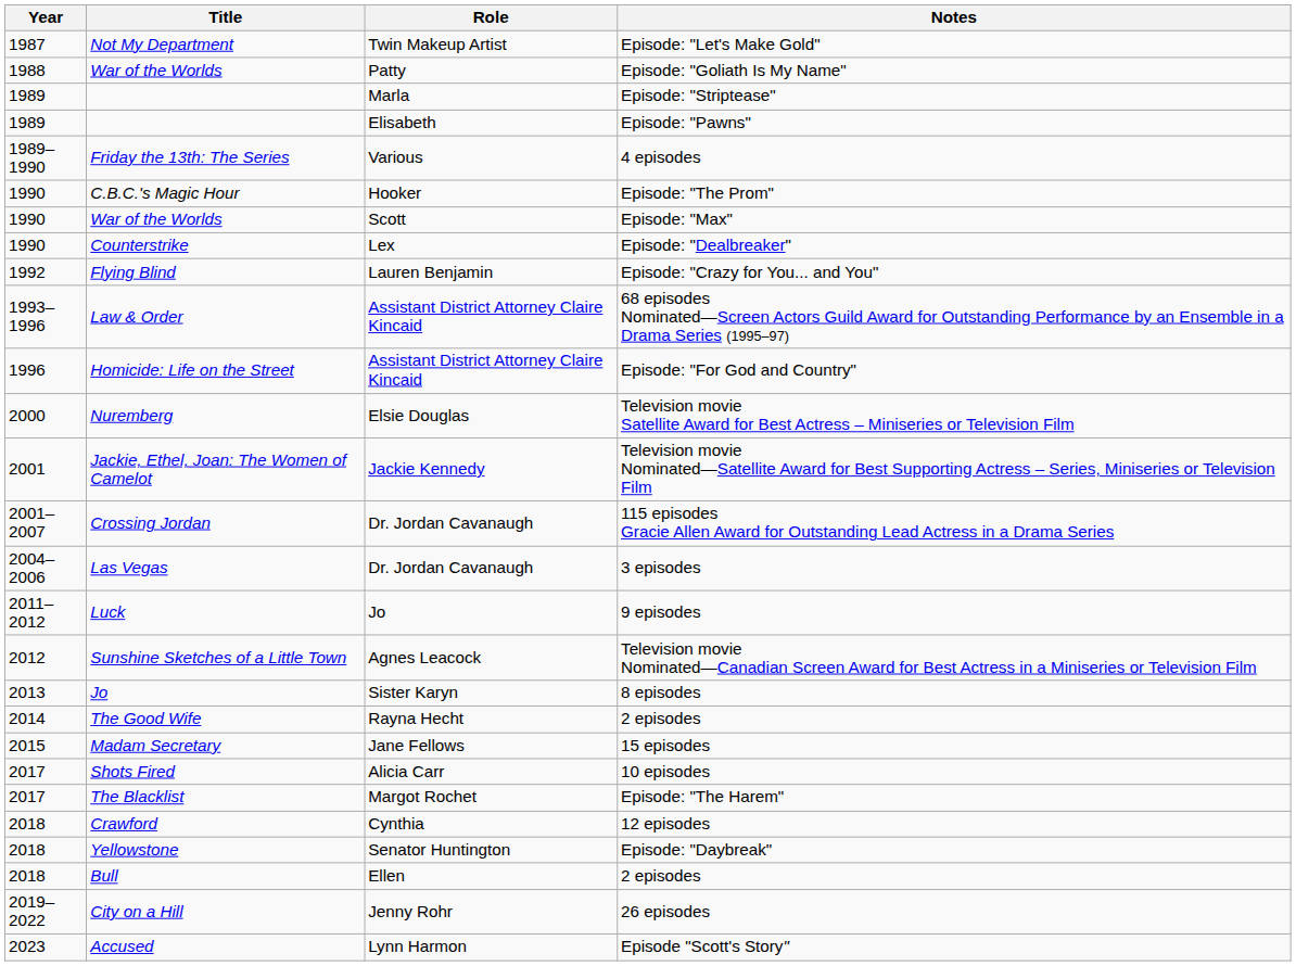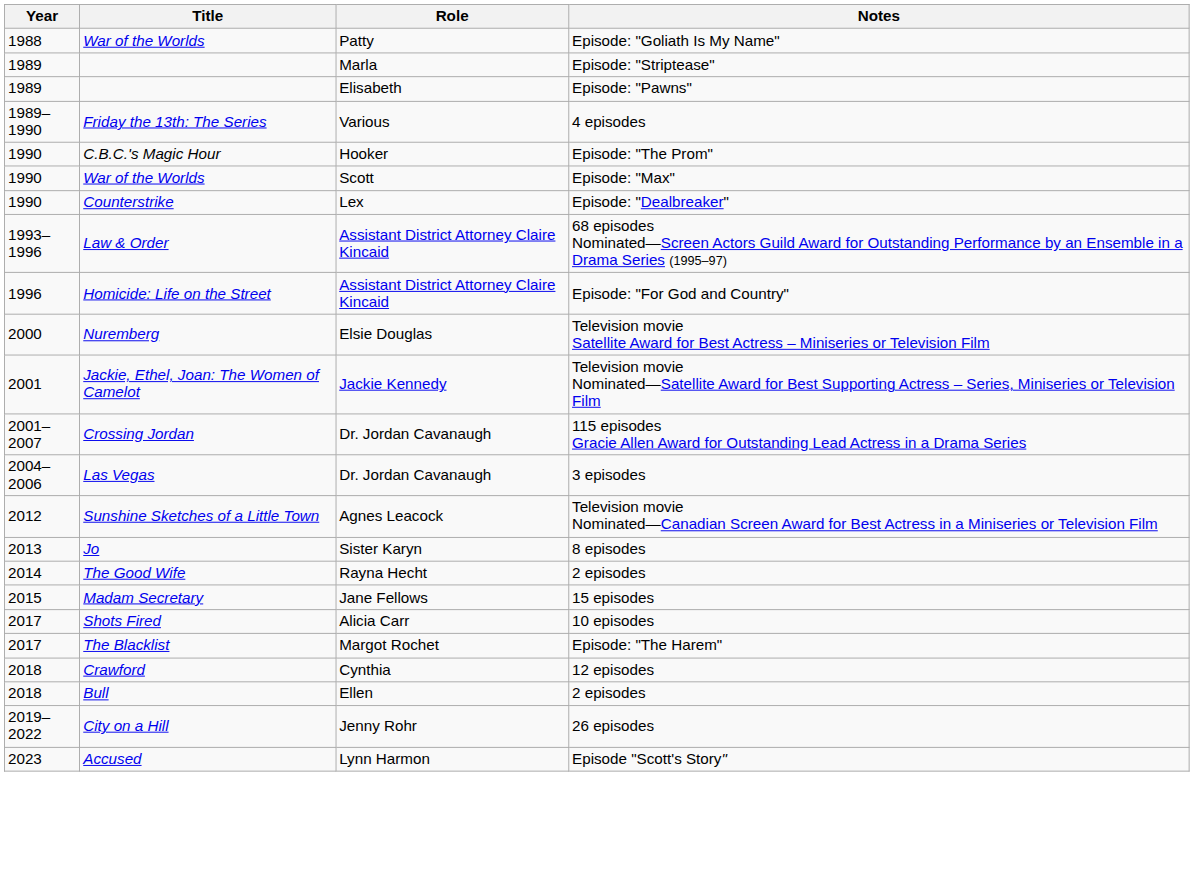- row: 1987 | Not My Department | Twin Makeup Artist | Episode: "Let's Make Gold"
- row: 1992 | Flying Blind | Lauren Benjamin | Episode: "Crazy for You... and You"
- row: 2011–2012 | Luck | Jo | 9 episodes
- row: 2018 | Yellowstone | Senator Huntington | Episode: "Daybreak"
